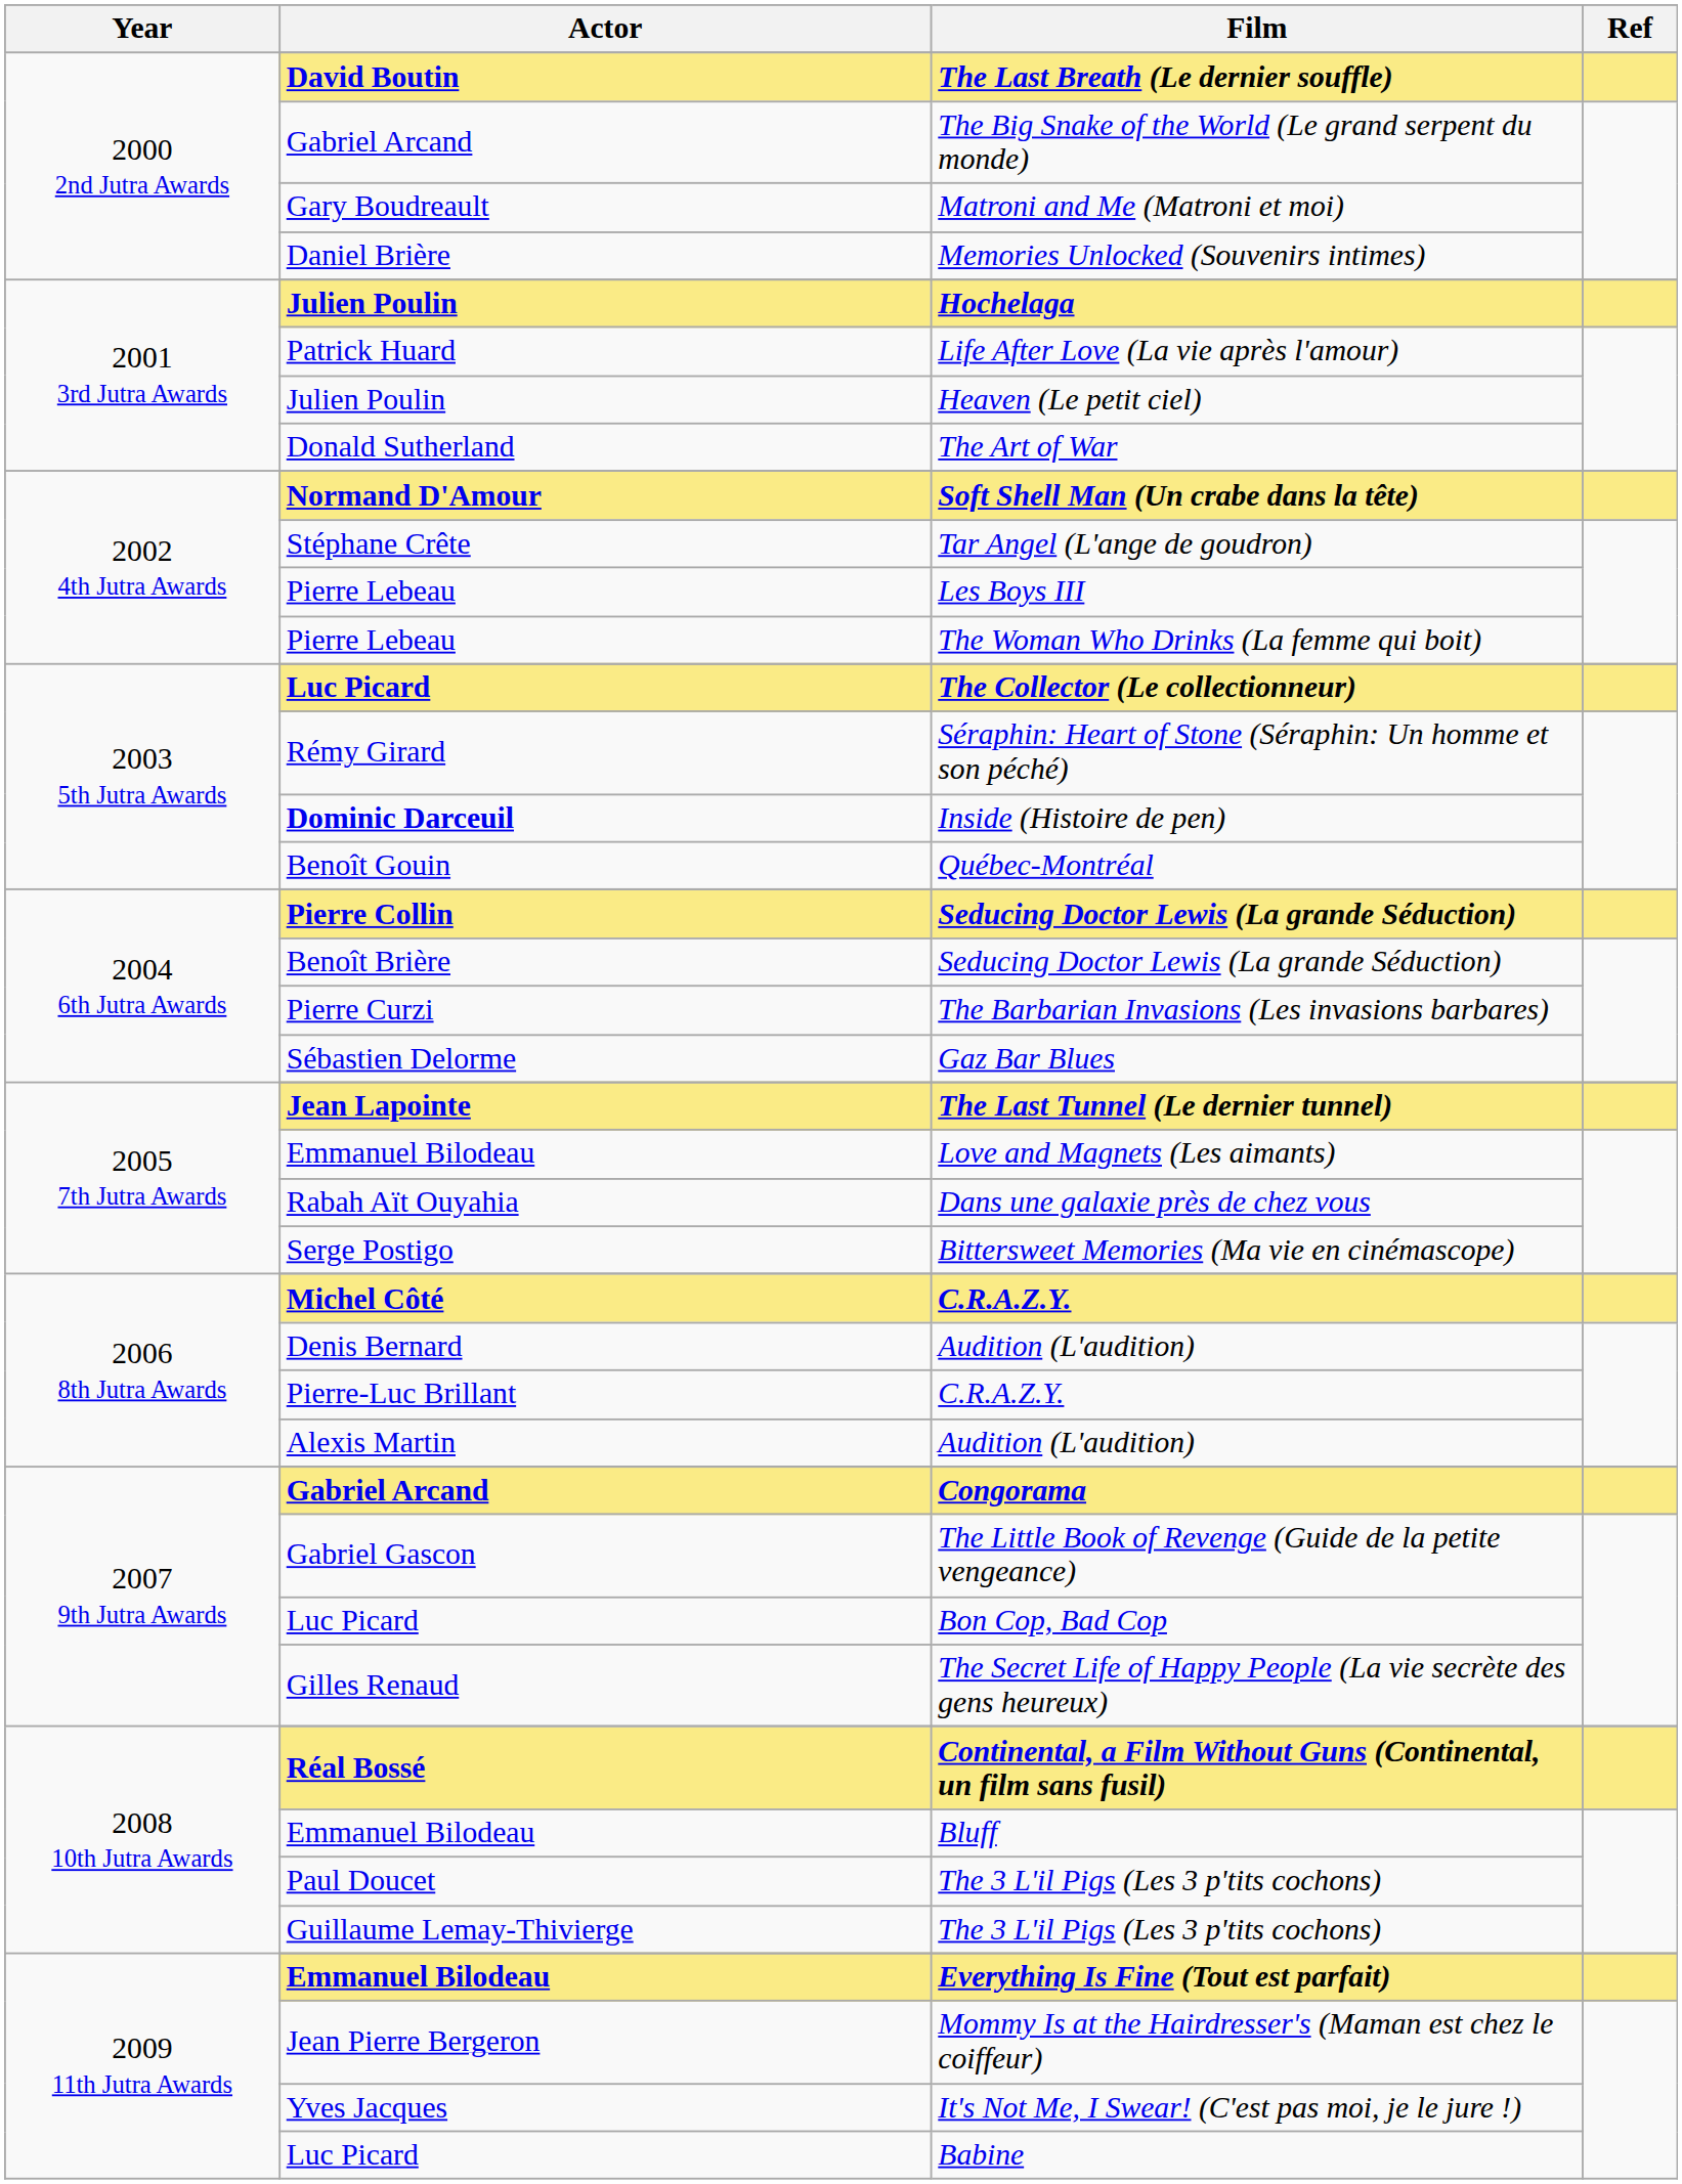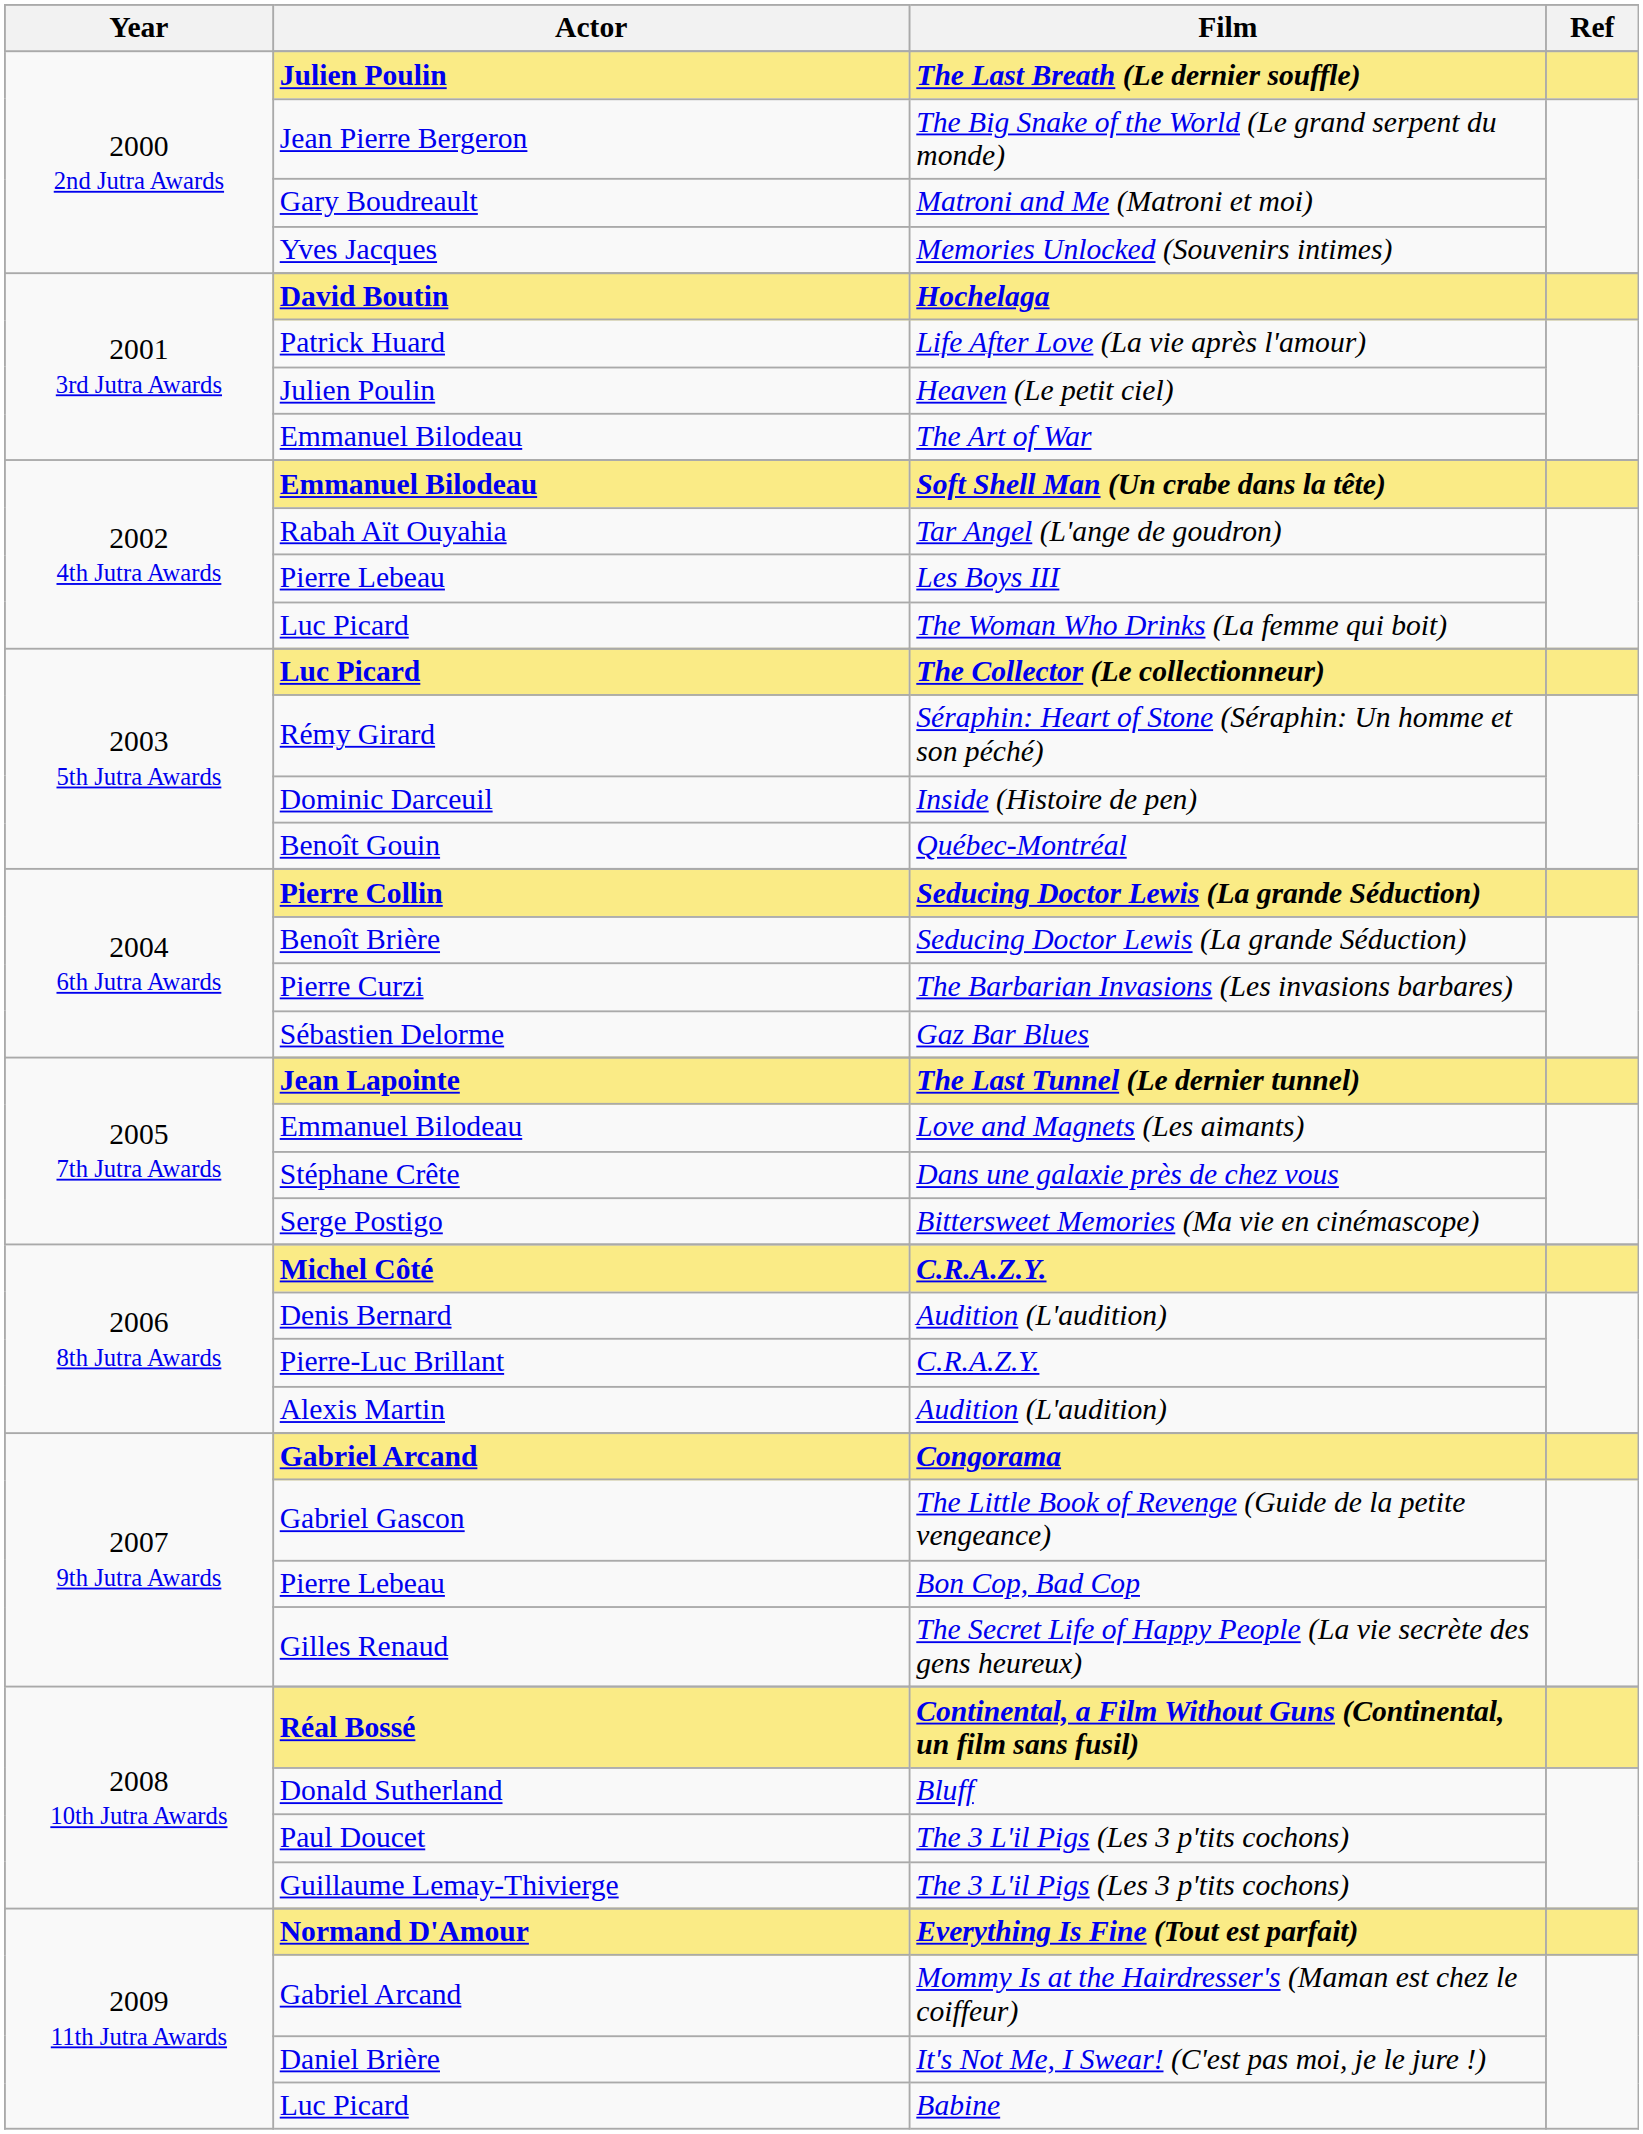The Last Breath (Le dernier souffle) | Actor: David Boutin -> Julien Poulin
The Big Snake of the World (Le grand serpent du monde) | Actor: Gabriel Arcand -> Jean Pierre Bergeron
Memories Unlocked (Souvenirs intimes) | Actor: Daniel Brière -> Yves Jacques
Hochelaga | Actor: Julien Poulin -> David Boutin
The Art of War | Actor: Donald Sutherland -> Emmanuel Bilodeau
Soft Shell Man (Un crabe dans la tête) | Actor: Normand D'Amour -> Emmanuel Bilodeau
Tar Angel (L'ange de goudron) | Actor: Stéphane Crête -> Rabah Aït Ouyahia
The Woman Who Drinks (La femme qui boit) | Actor: Pierre Lebeau -> Luc Picard
Inside (Histoire de pen) | Actor: bold -> normal
Dans une galaxie près de chez vous | Actor: Rabah Aït Ouyahia -> Stéphane Crête
Bon Cop, Bad Cop | Actor: Luc Picard -> Pierre Lebeau
Bluff | Actor: Emmanuel Bilodeau -> Donald Sutherland
Everything Is Fine (Tout est parfait) | Actor: Emmanuel Bilodeau -> Normand D'Amour
Mommy Is at the Hairdresser's (Maman est chez le coiffeur) | Actor: Jean Pierre Bergeron -> Gabriel Arcand
It's Not Me, I Swear! (C'est pas moi, je le jure !) | Actor: Yves Jacques -> Daniel Brière
